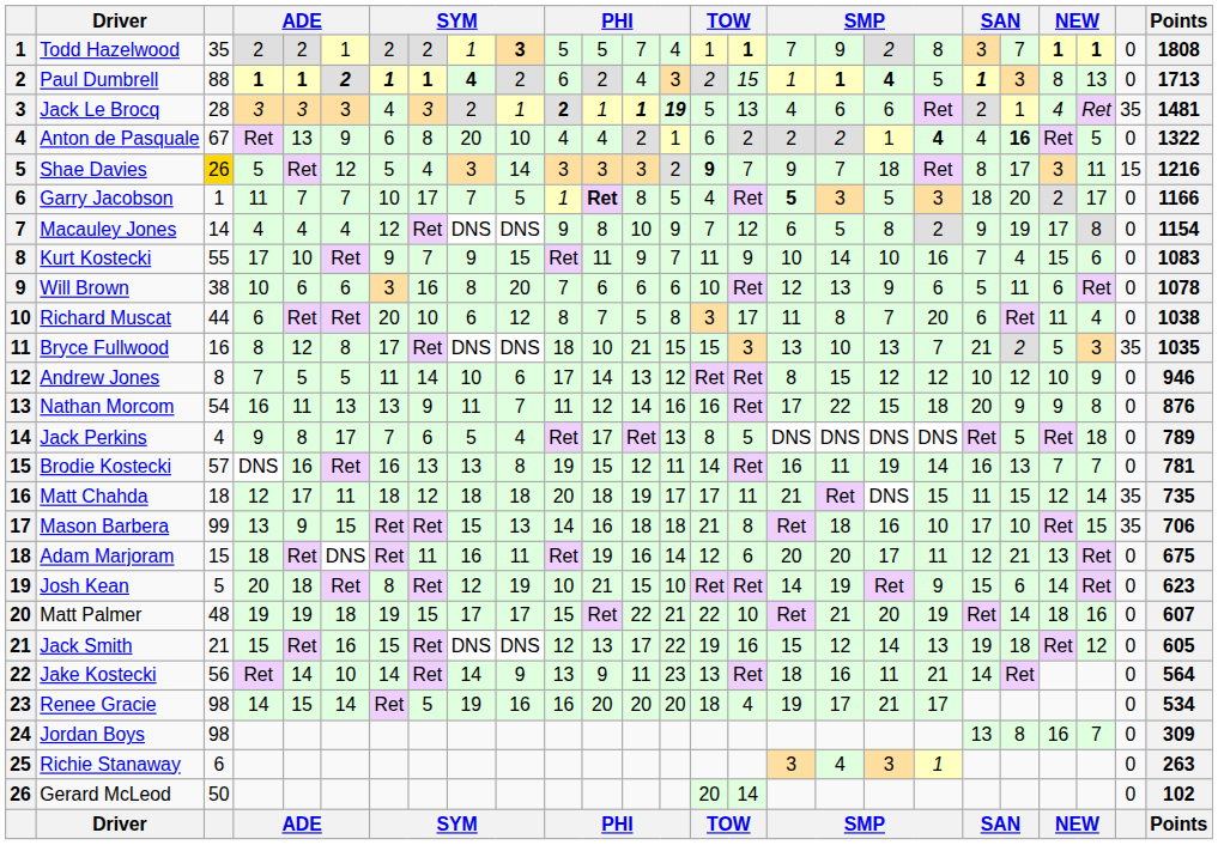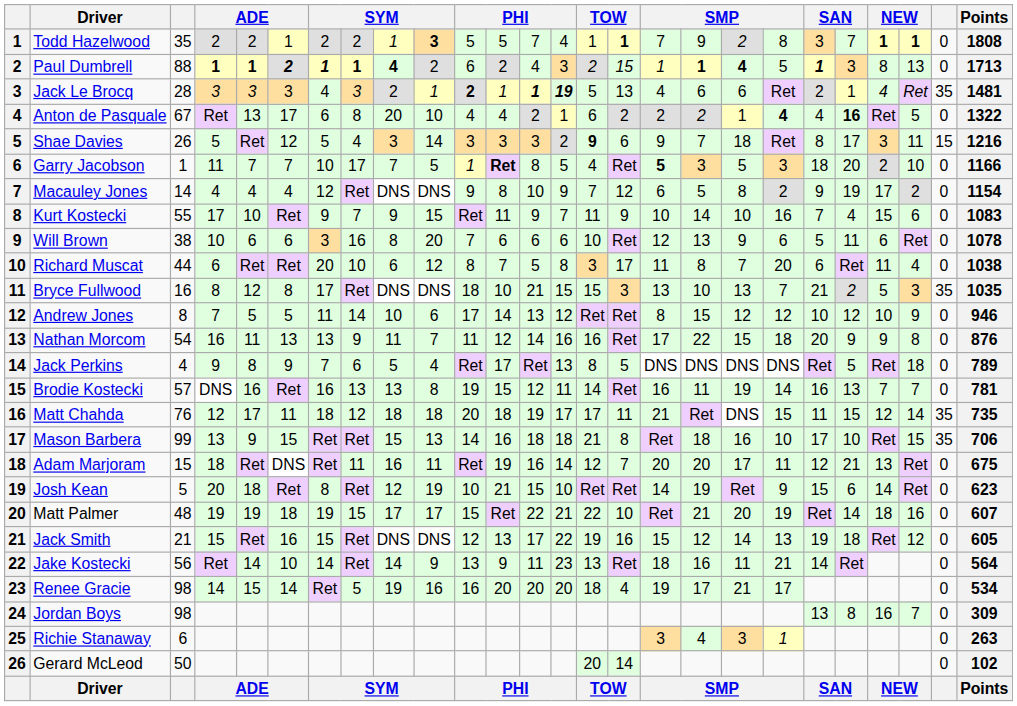Anton de Pasquale | column 6: 9 -> 17
Shae Davies | column 3: gold background -> no background
Shae Davies | column 16: 7 -> 6
Garry Jacobson | column 24: 17 -> 10
Macauley Jones | column 24: 8 -> 2
Jack Perkins | column 6: 17 -> 9
Matt Chahda | column 3: 18 -> 76
Adam Marjoram | column 16: 6 -> 7
